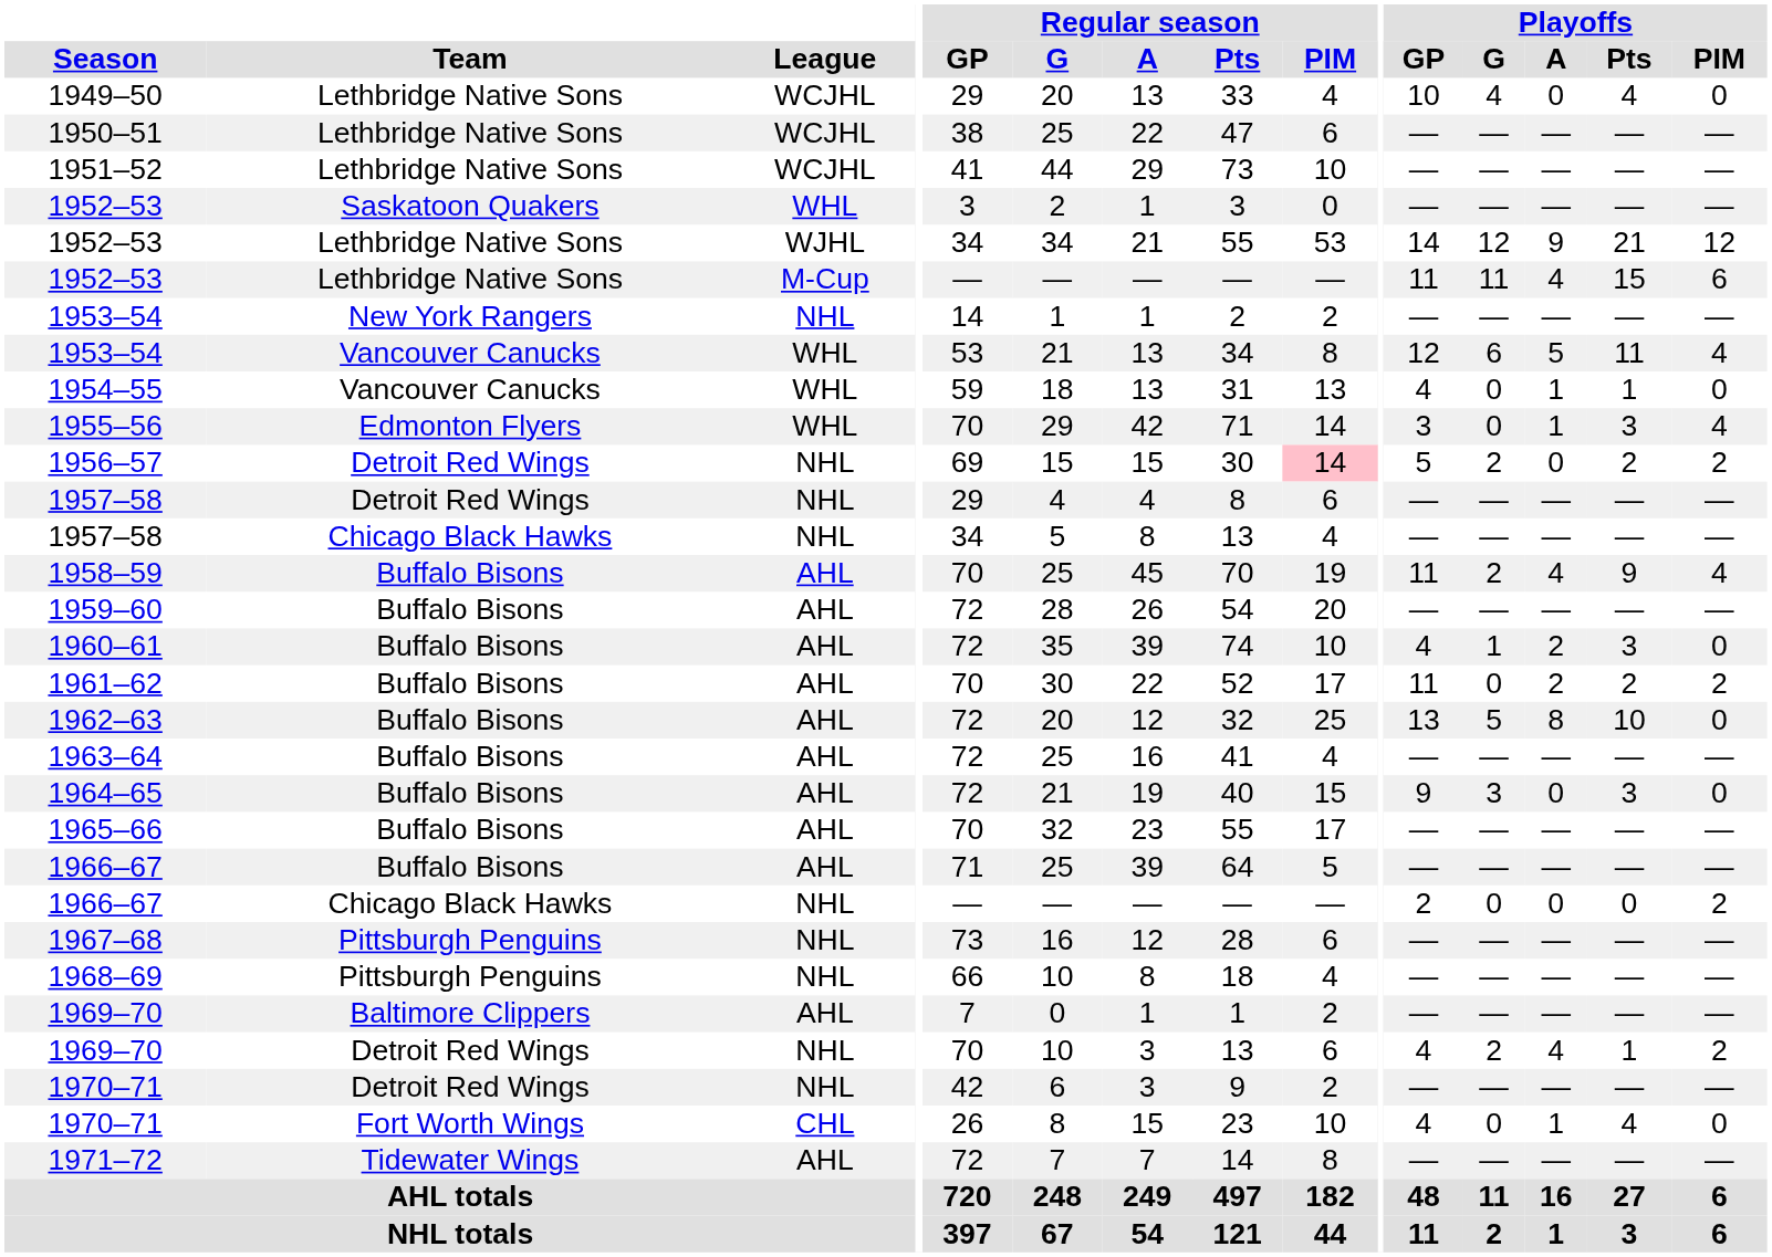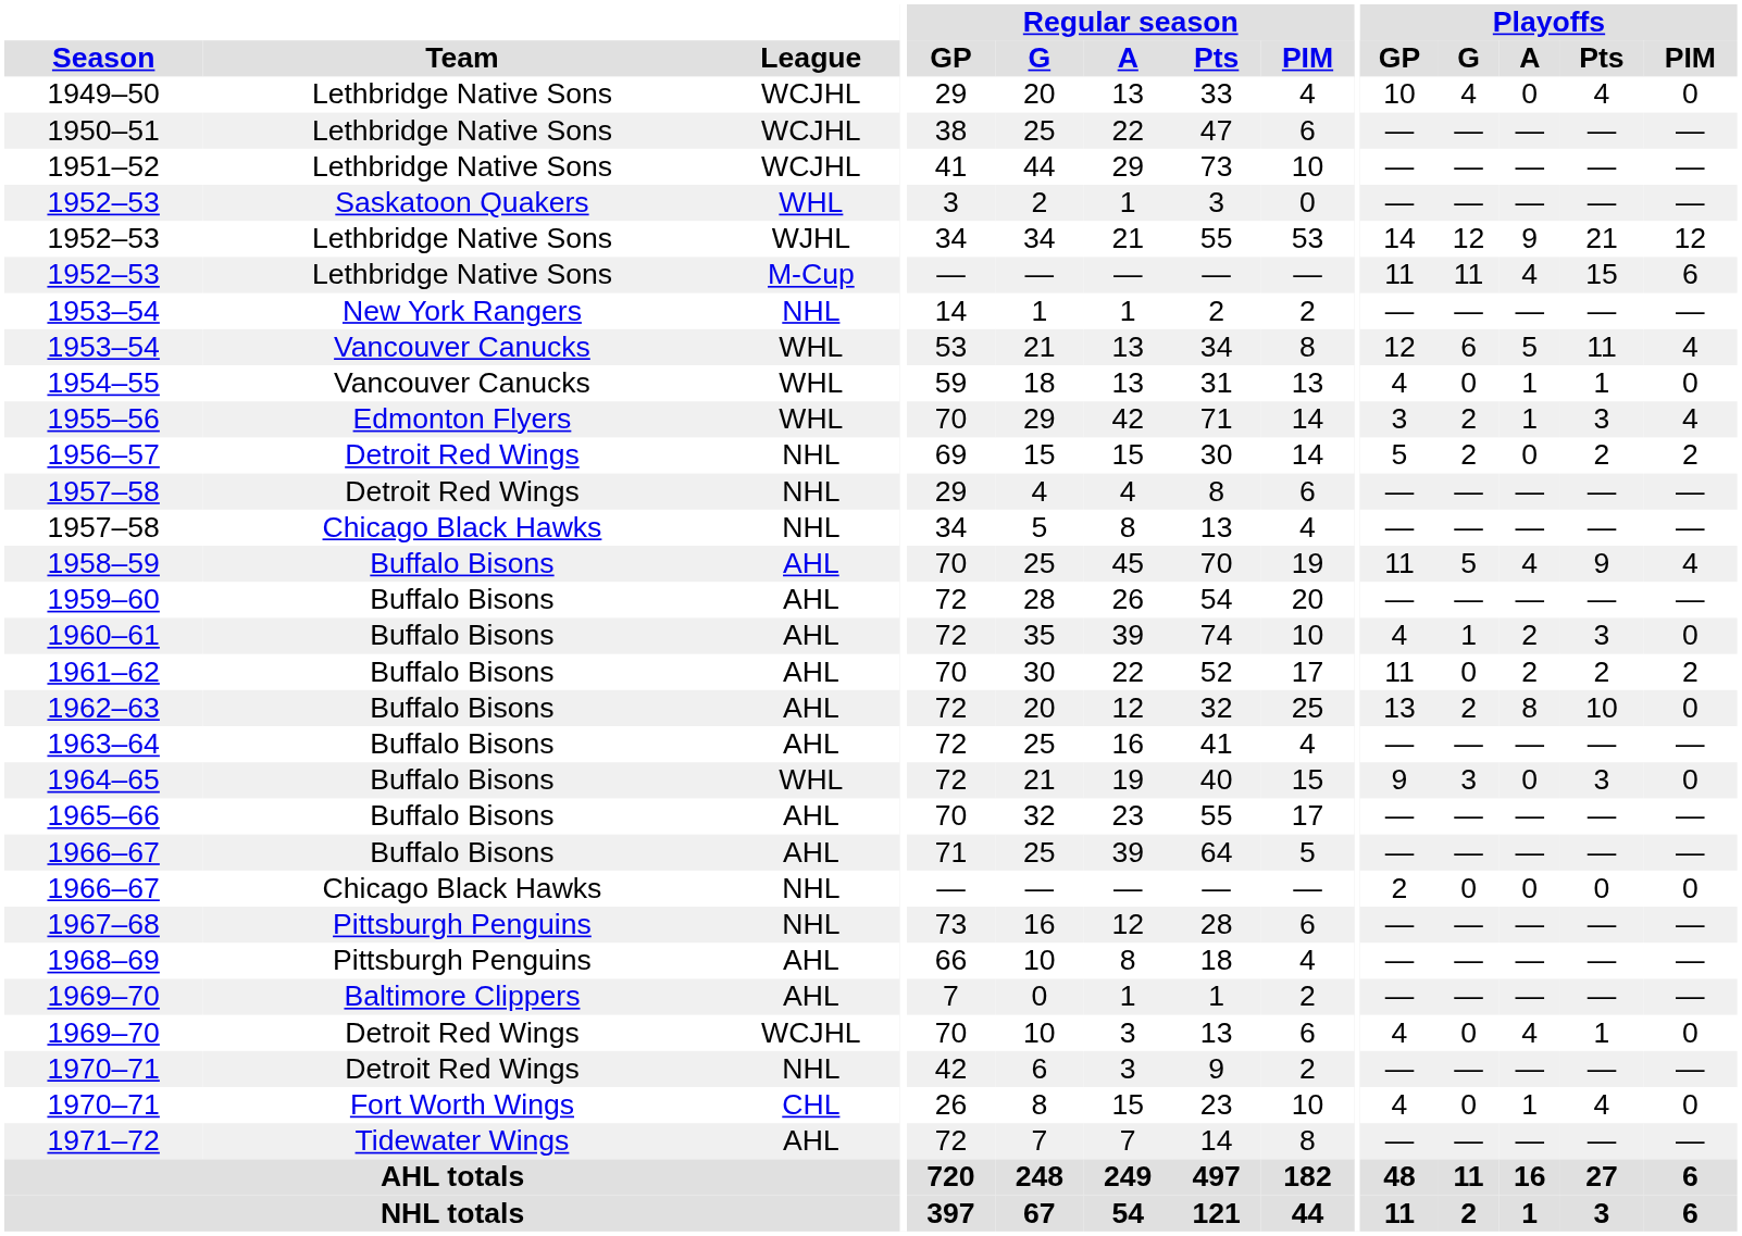1955–56 | Playoffs / G: 0 -> 2
1956–57 | Regular season / PIM: pink background -> no background
1958–59 | Playoffs / G: 2 -> 5
1962–63 | Playoffs / G: 5 -> 2
1964–65 | League: AHL -> WHL
1966–67 / Chicago Black Hawks | Playoffs / PIM: 2 -> 0
1968–69 | League: NHL -> AHL
1969–70 / Detroit Red Wings | League: NHL -> WCJHL
1969–70 / Detroit Red Wings | Playoffs / G: 2 -> 0
1969–70 / Detroit Red Wings | Playoffs / PIM: 2 -> 0
